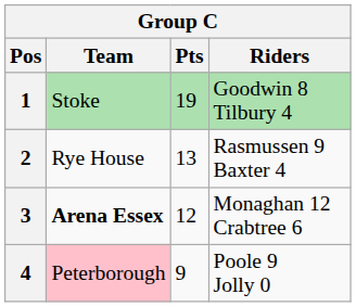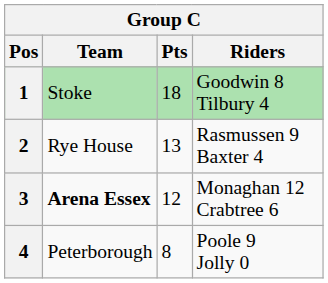1 | Pts: 19 -> 18
4 | Team: pink background -> no background
4 | Pts: 9 -> 8
